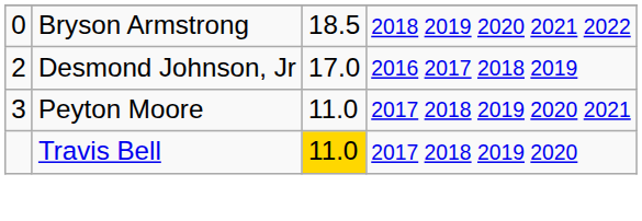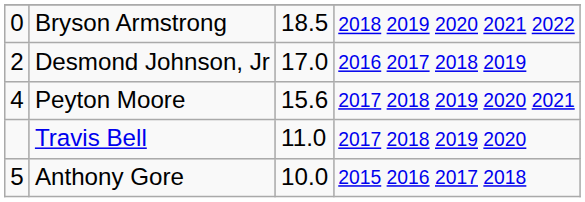Peyton Moore | column 1: 3 -> 4
Peyton Moore | column 3: 11.0 -> 15.6
Travis Bell | column 3: gold background -> no background
+ row: 5 | Anthony Gore | 10.0 | 2015 2016 2017 2018
